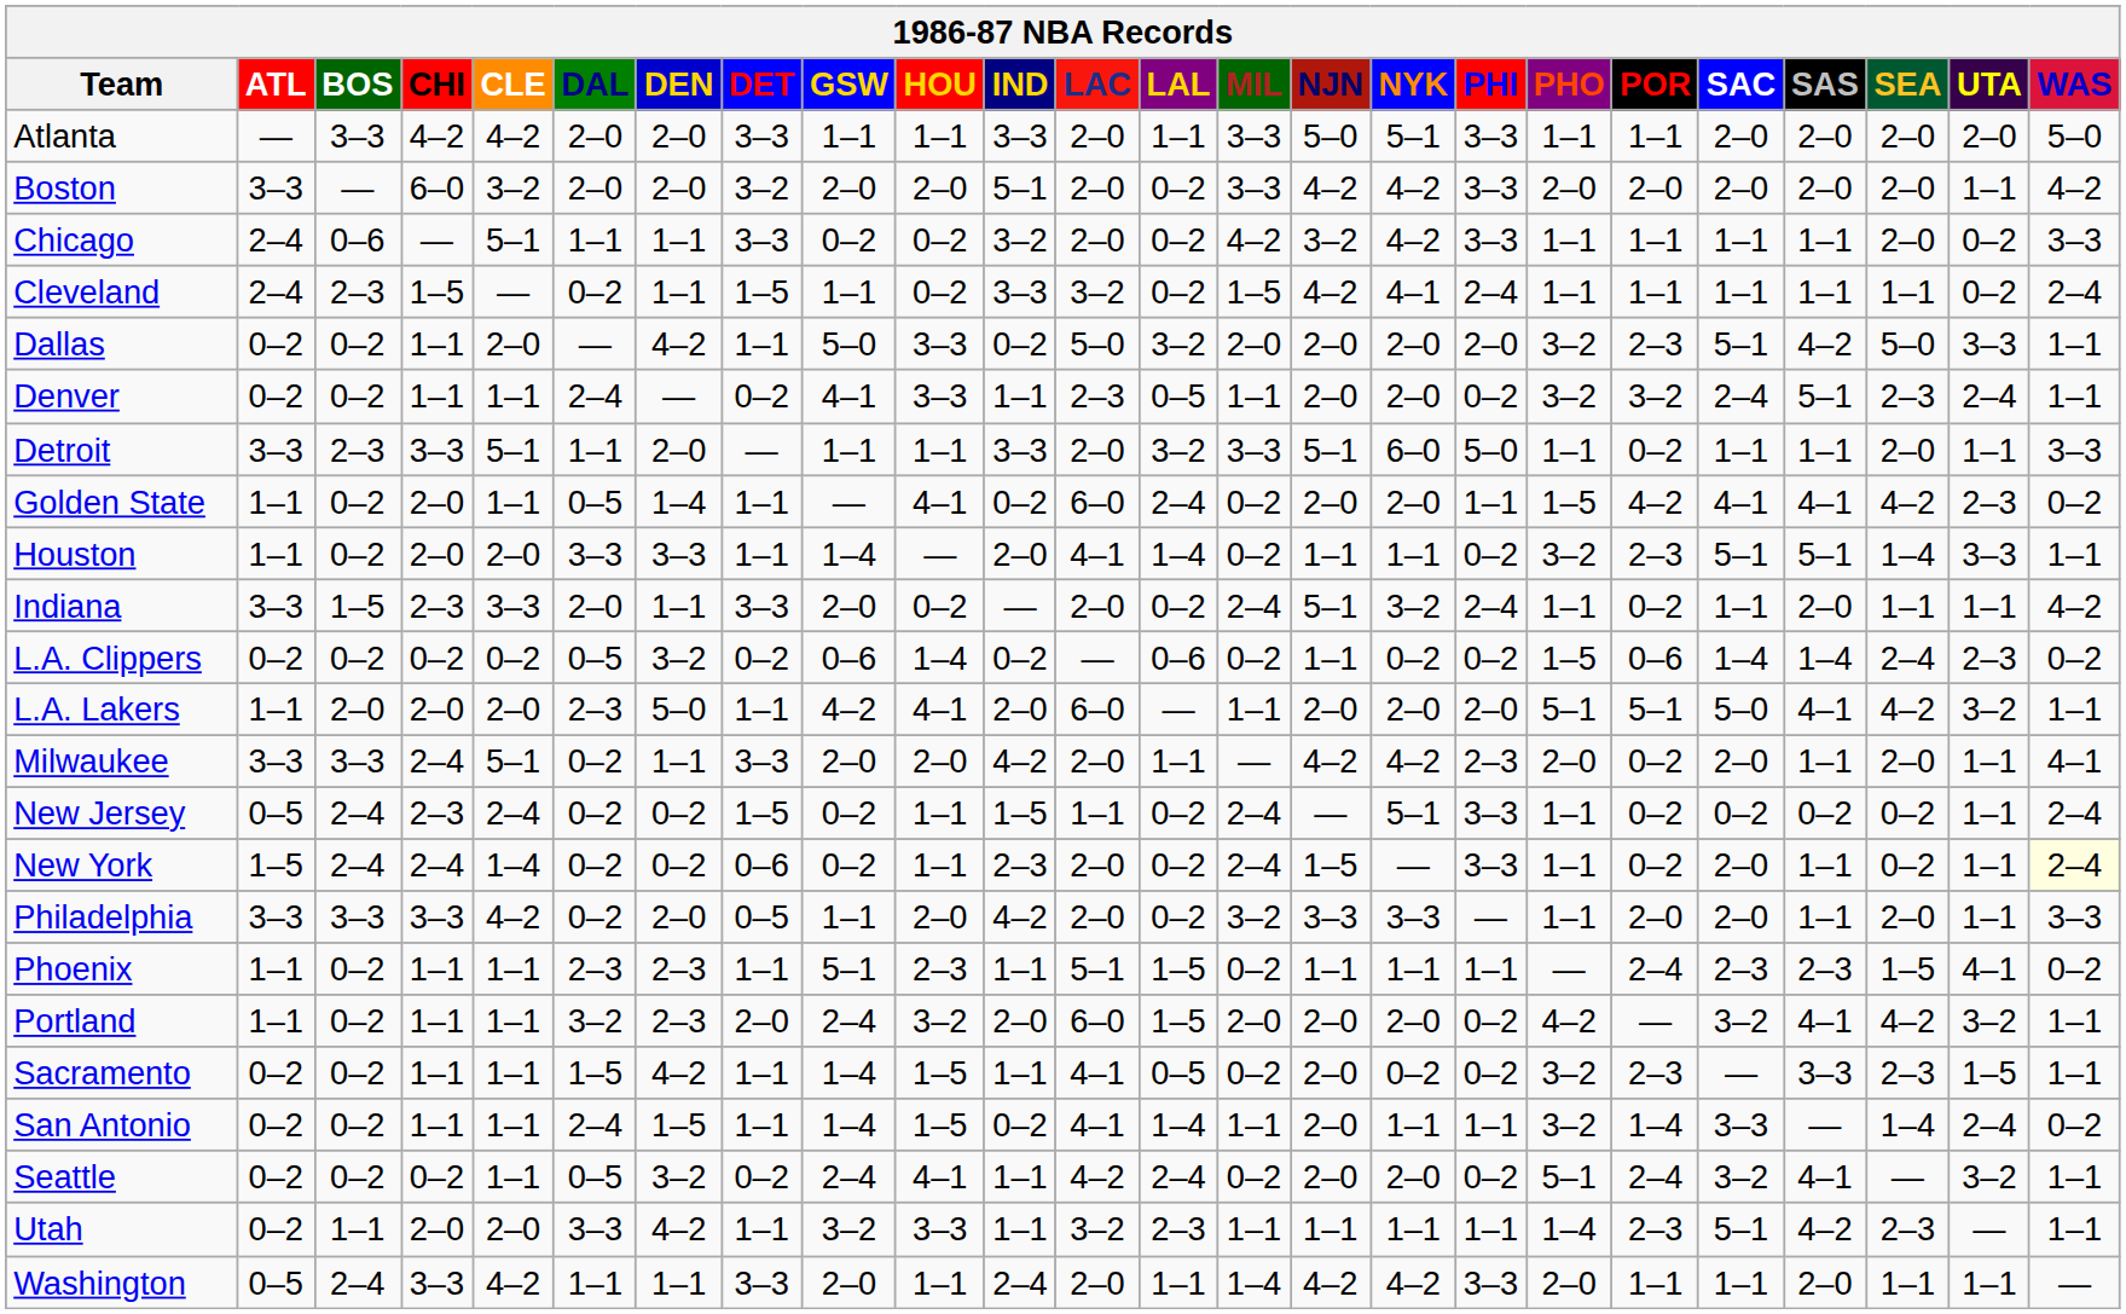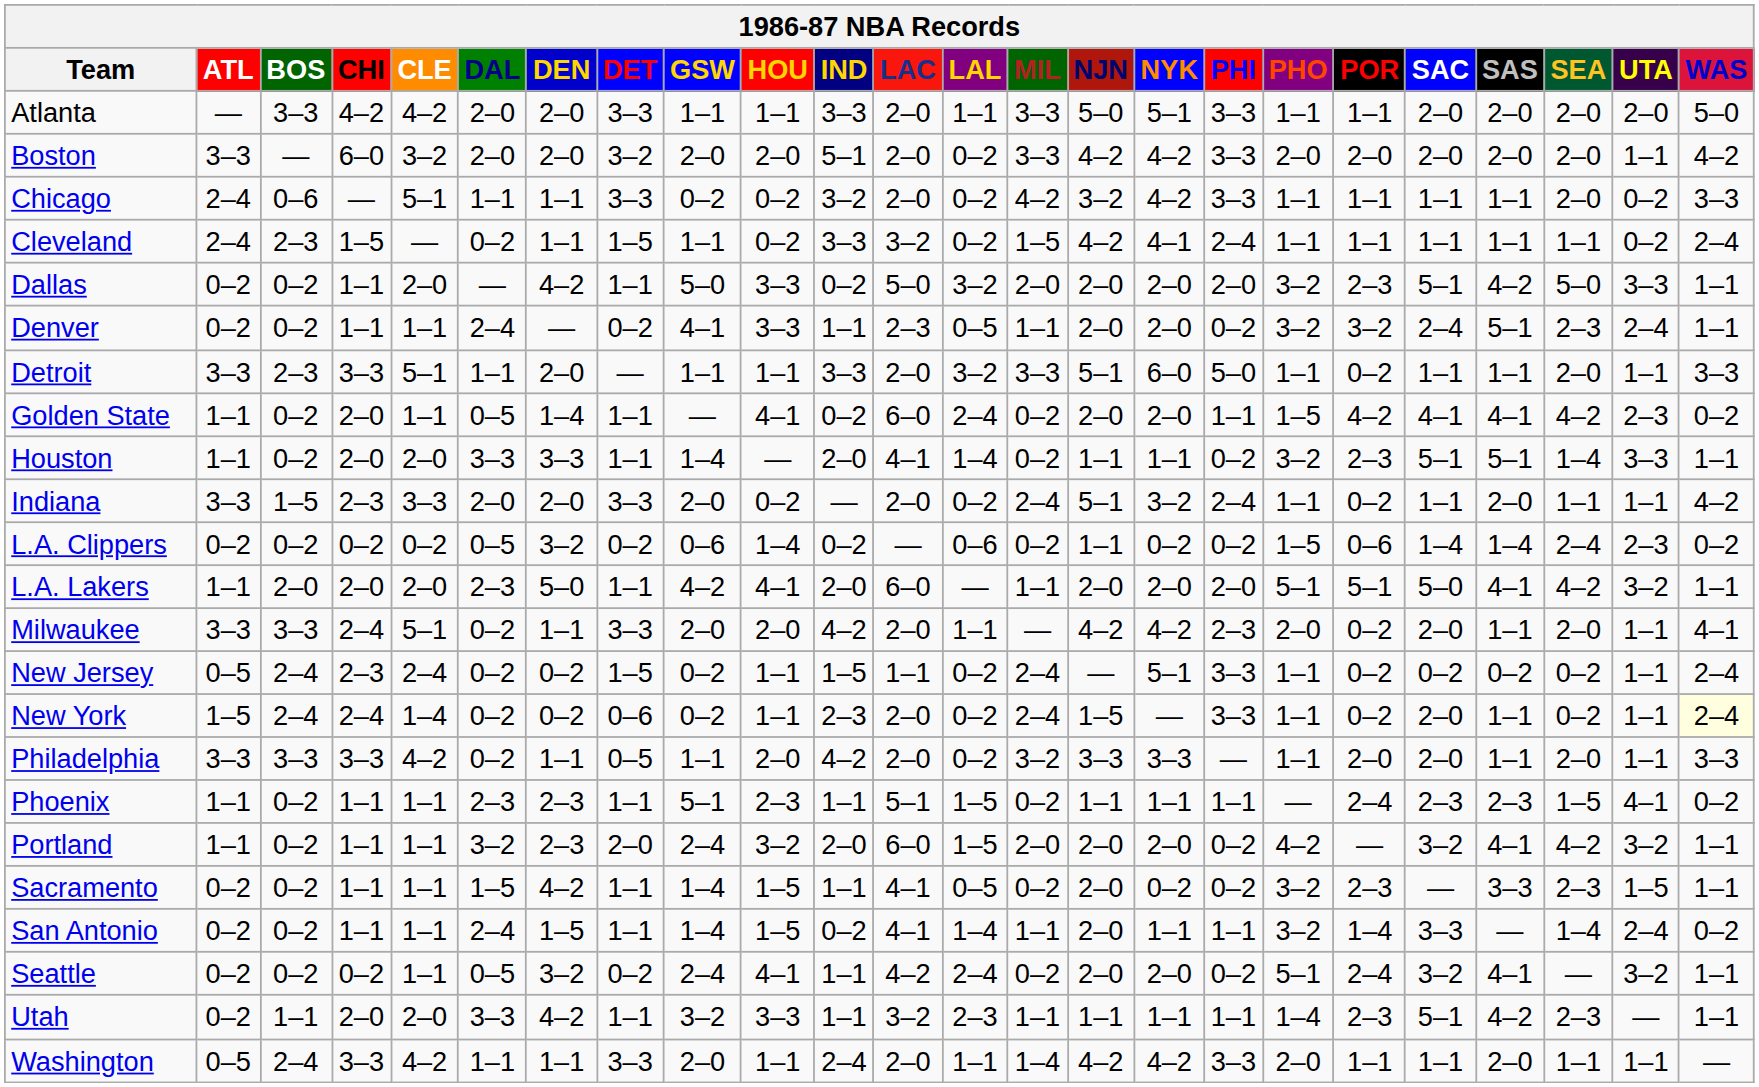Indiana | DEN: 1–1 -> 2–0
Philadelphia | DEN: 2–0 -> 1–1
